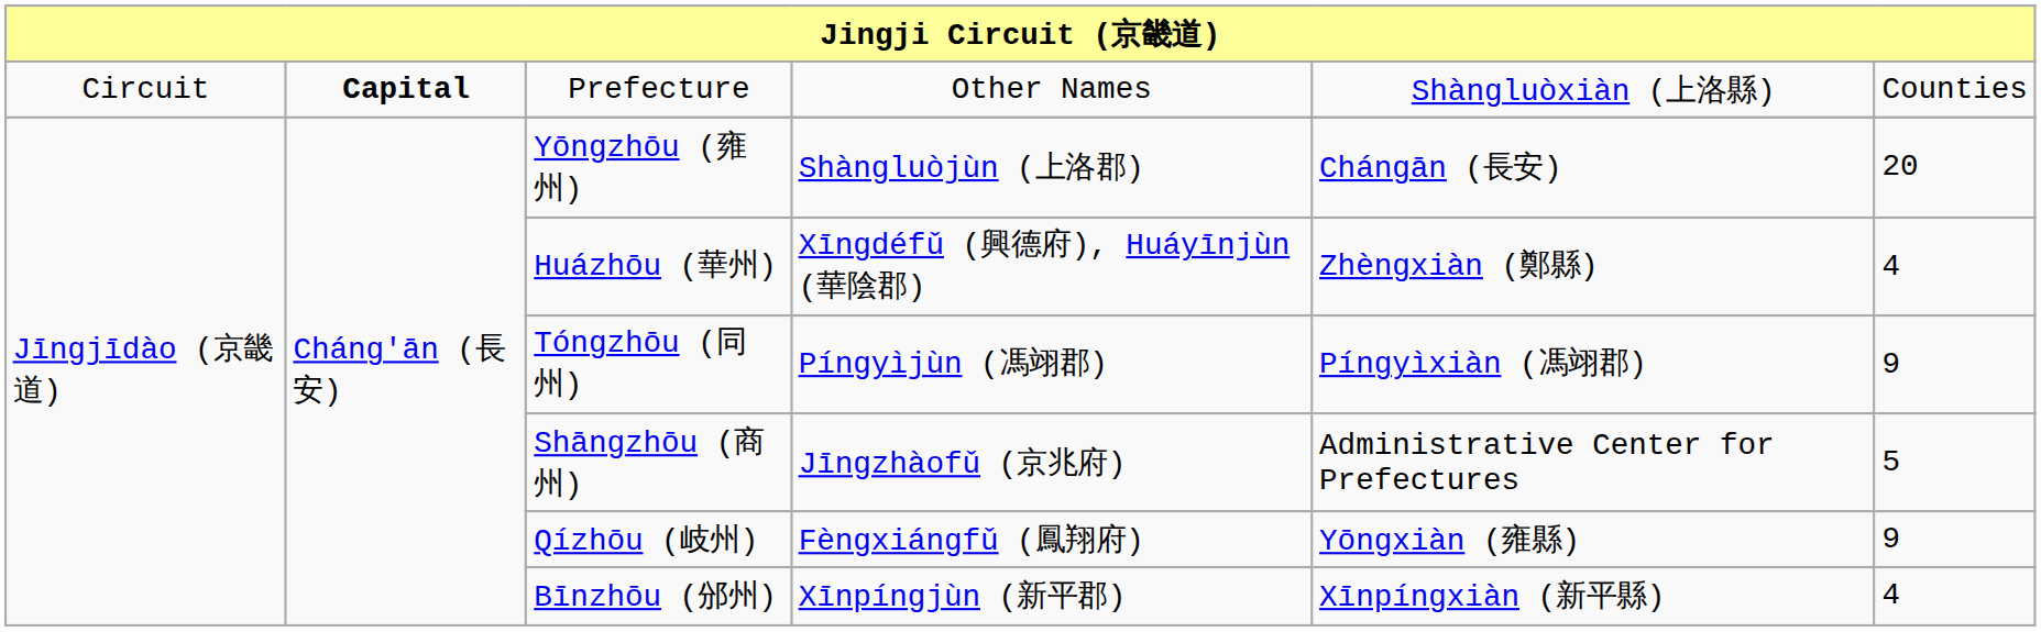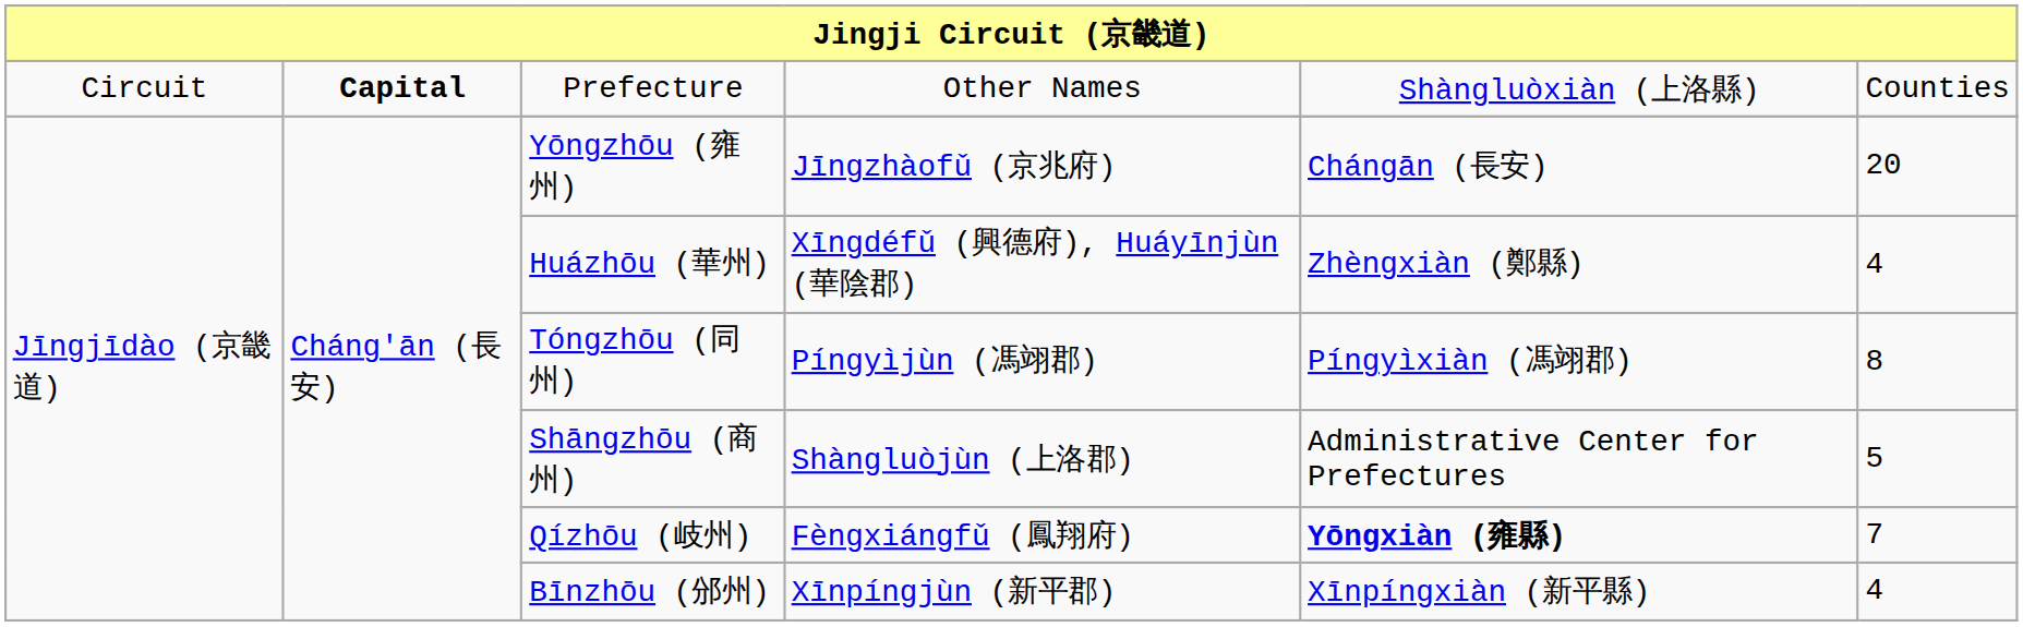Yōngzhōu (雍州) | column 4: Shàngluòjùn (上洛郡) -> Jīngzhàofǔ (京兆府)
Tóngzhōu (同州) | column 6: 9 -> 8
Shāngzhōu (商州) | column 4: Jīngzhàofǔ (京兆府) -> Shàngluòjùn (上洛郡)
Qízhōu (岐州) | column 5: normal -> bold
Qízhōu (岐州) | column 6: 9 -> 7
